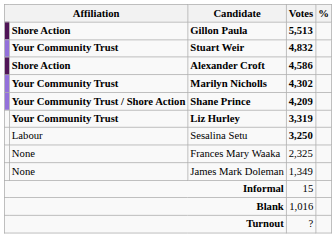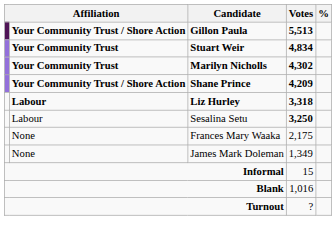Gillon Paula | column 2: Shore Action -> Your Community Trust / Shore Action
Stuart Weir | Votes: 4,832 -> 4,834
- row: Shore Action | Alexander Croft | 4,586
Liz Hurley | column 2: Your Community Trust -> Labour
Liz Hurley | Votes: 3,319 -> 3,318
Frances Mary Waaka | Votes: 2,325 -> 2,175
